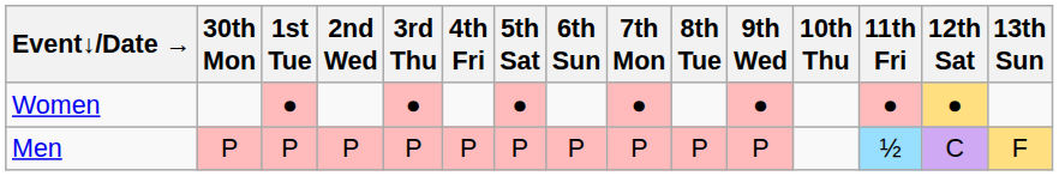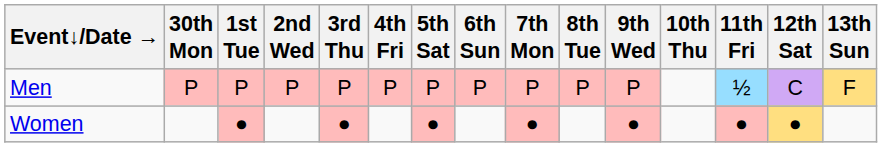rows swapped: Men <-> Women
